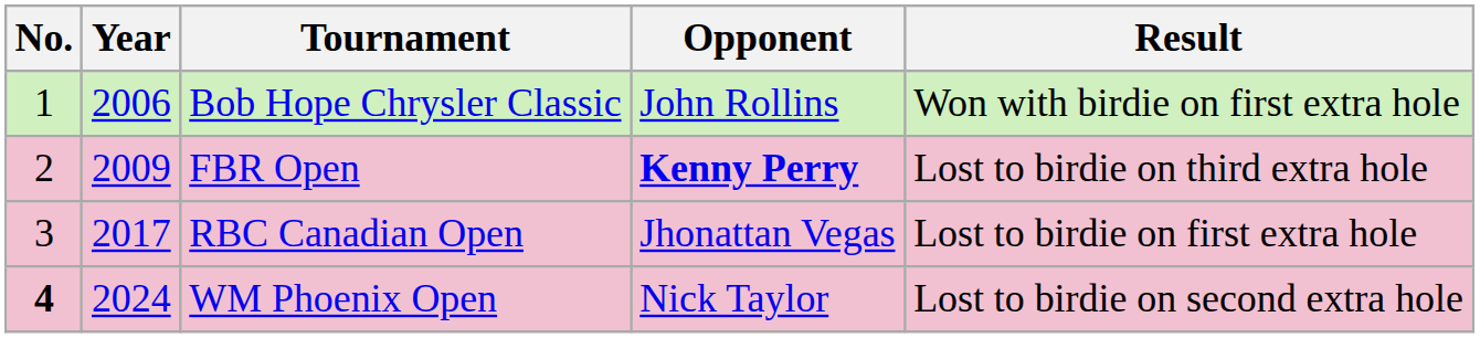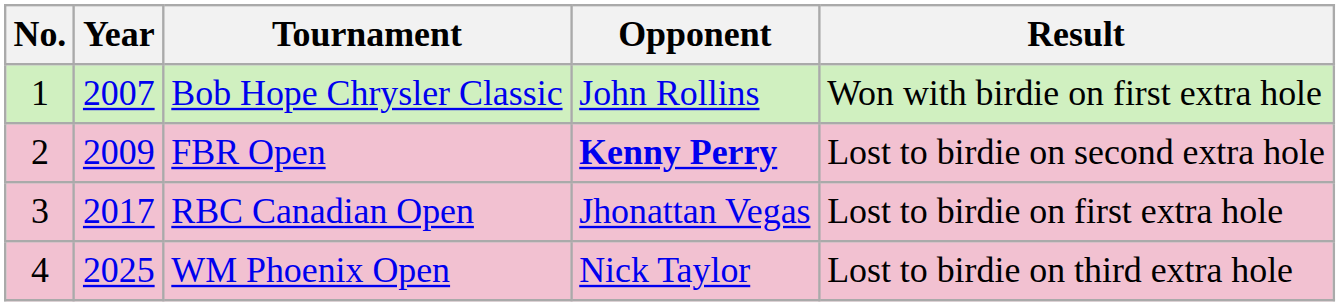Bob Hope Chrysler Classic | Year: 2006 -> 2007
FBR Open | Result: Lost to birdie on third extra hole -> Lost to birdie on second extra hole
WM Phoenix Open | No.: bold -> normal
WM Phoenix Open | Year: 2024 -> 2025
WM Phoenix Open | Result: Lost to birdie on second extra hole -> Lost to birdie on third extra hole
